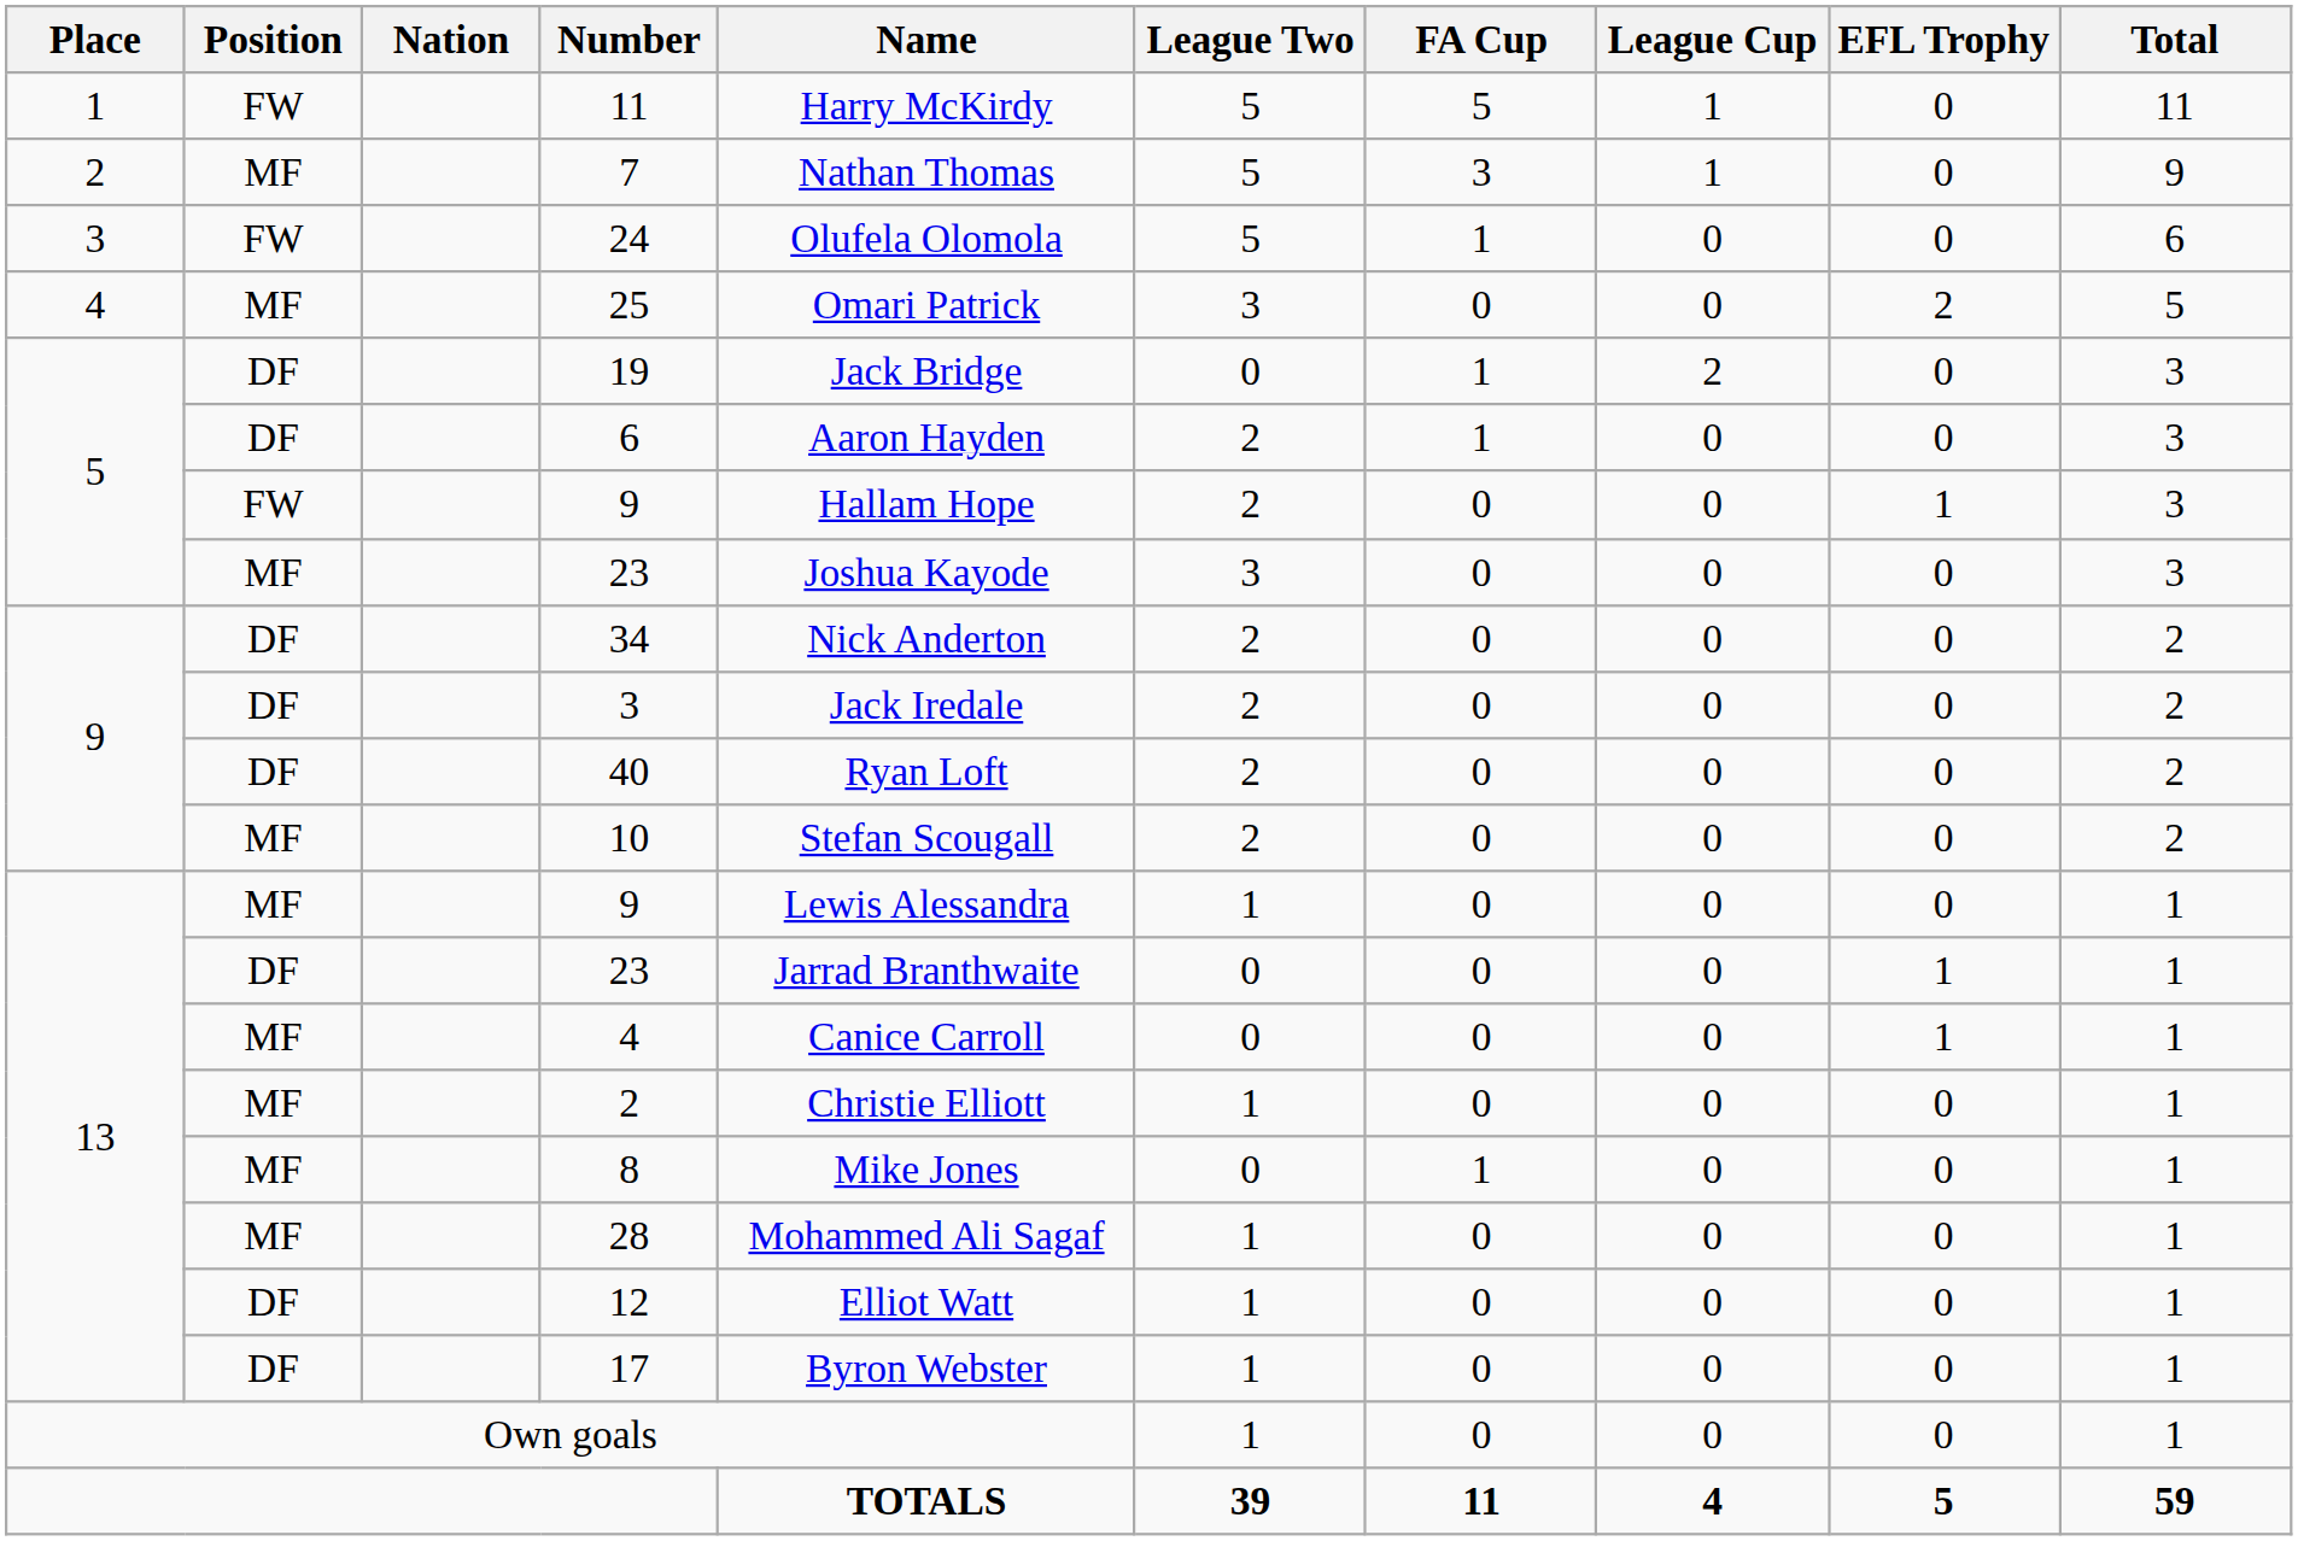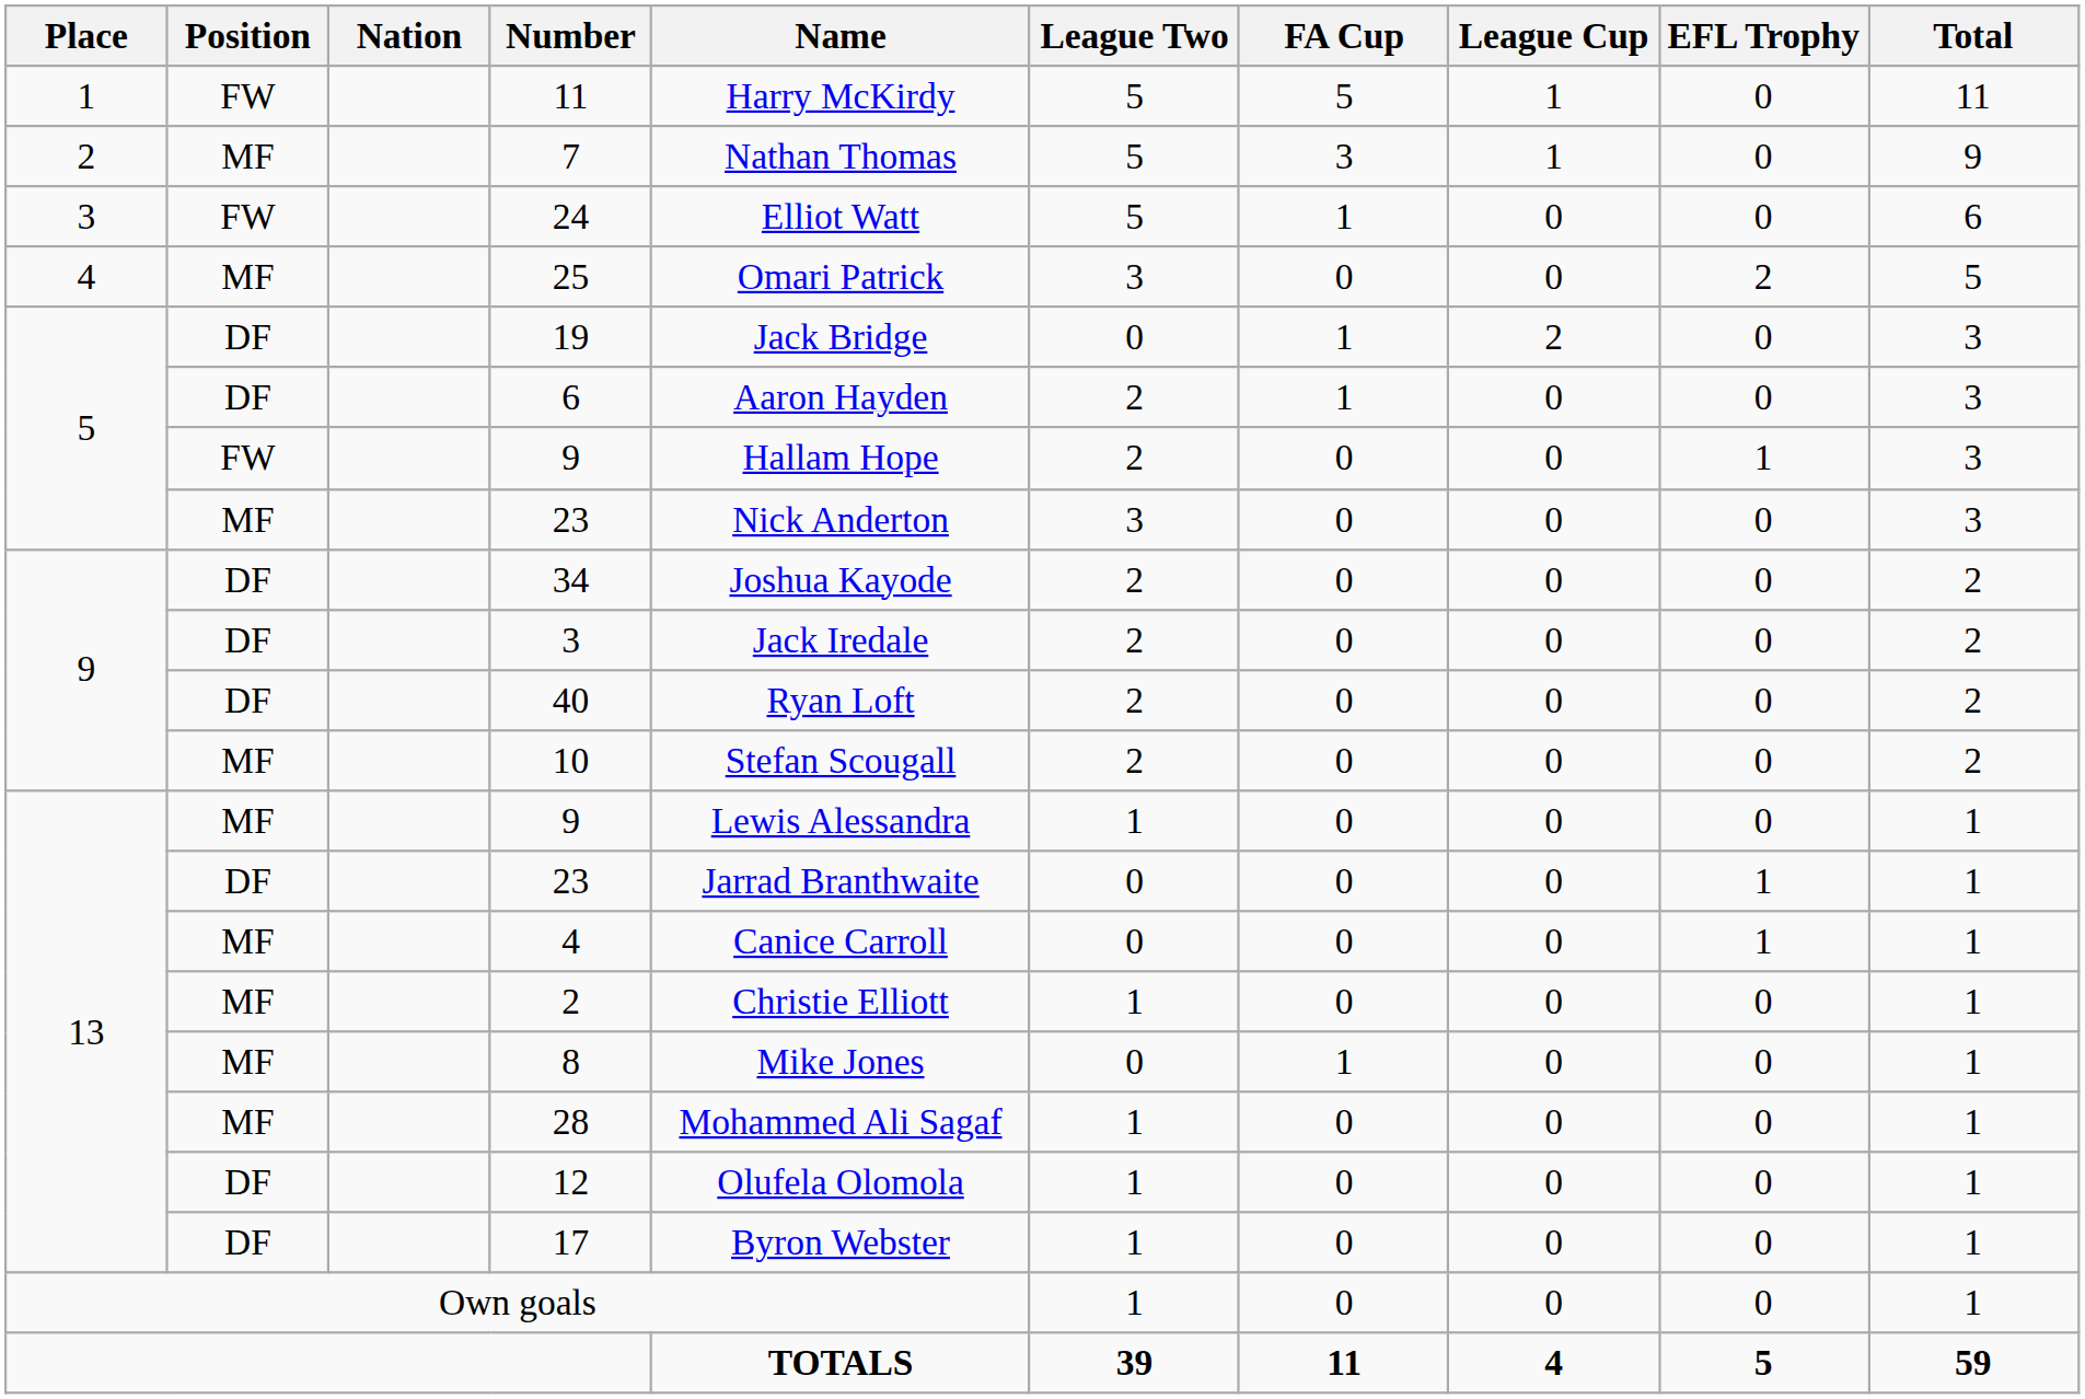24 | Name: Olufela Olomola -> Elliot Watt
5 / 23 | Name: Joshua Kayode -> Nick Anderton
34 | Name: Nick Anderton -> Joshua Kayode
12 | Name: Elliot Watt -> Olufela Olomola
